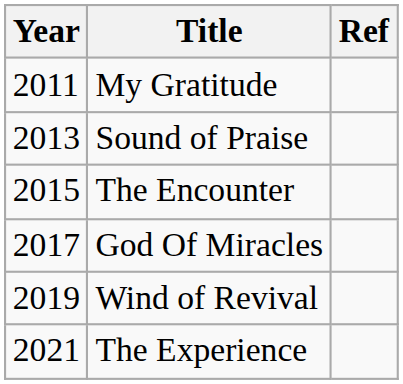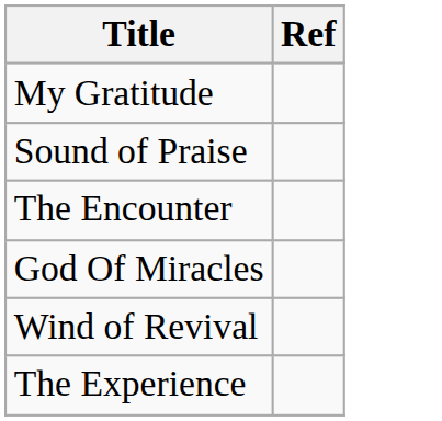- column: Year | 2011 | 2013 | 2015 | 2017 | 2019 | 2021
